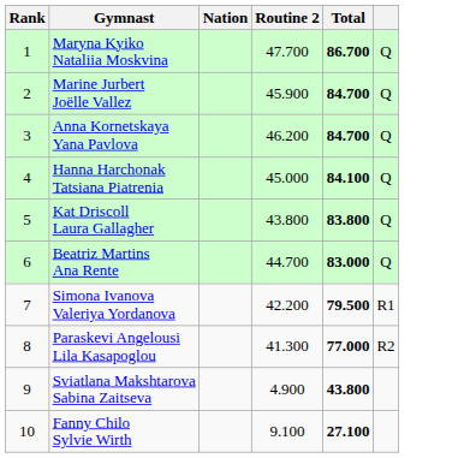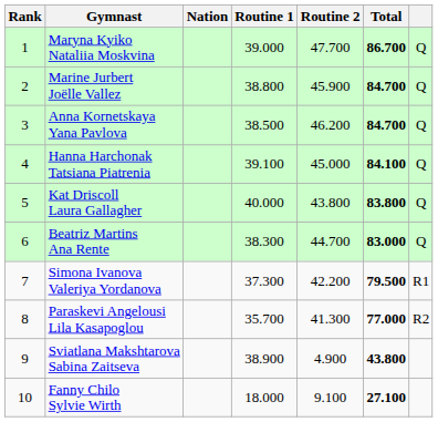+ column: Routine 1 | 39.000 | 38.800 | 38.500 | 39.100 | 40.000 | 38.300 | 37.300 | 35.700 | 38.900 | 18.000
